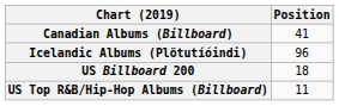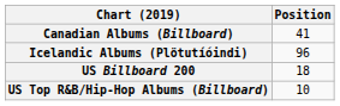US Top R&B/Hip-Hop Albums (Billboard) | Position: 11 -> 10
